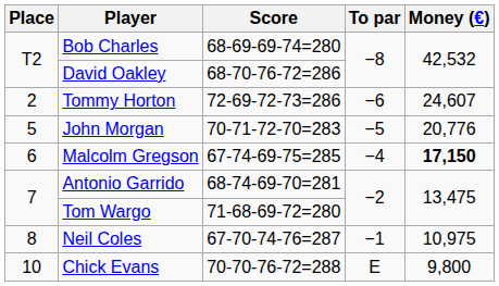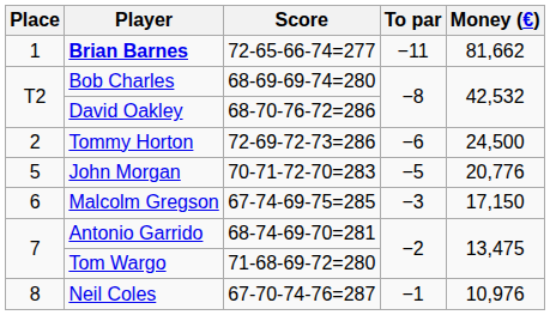+ row: 1 | Brian Barnes | 72-65-66-74=277 | −11 | 81,662
Tommy Horton | Money (€): 24,607 -> 24,500
Malcolm Gregson | To par: −4 -> −3
Malcolm Gregson | Money (€): bold -> normal
Neil Coles | Money (€): 10,975 -> 10,976
- row: 10 | Chick Evans | 70-70-76-72=288 | E | 9,800
